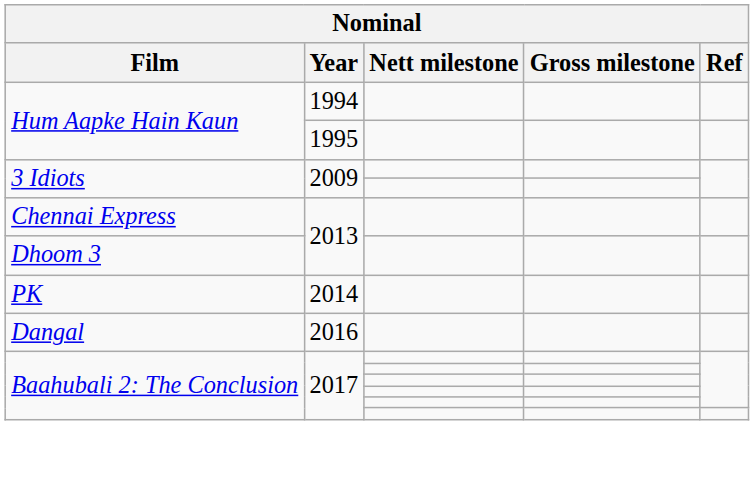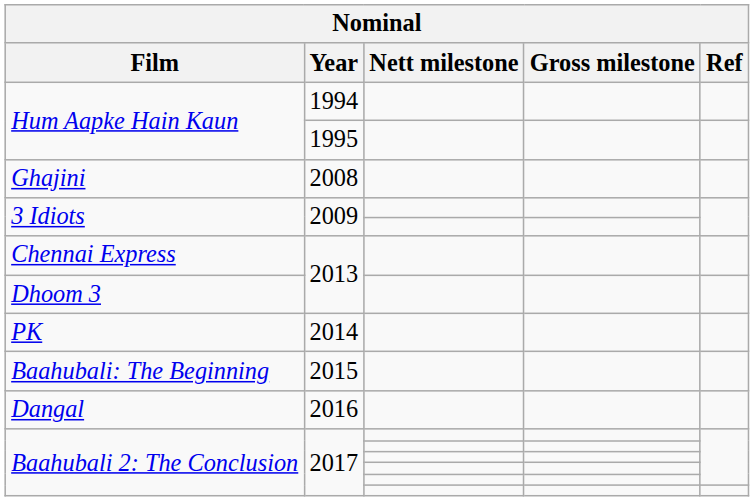+ row: Ghajini | 2008
+ row: Baahubali: The Beginning | 2015
